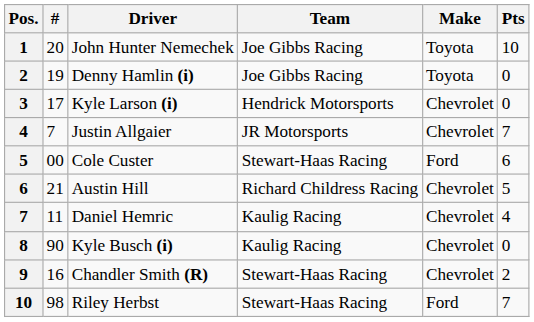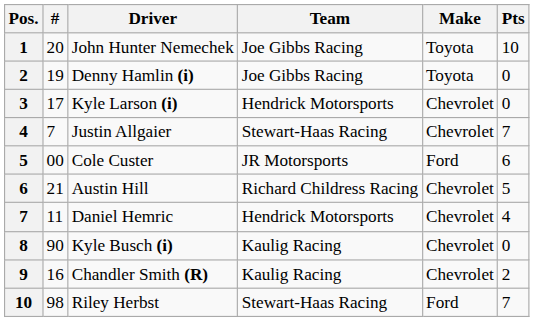Justin Allgaier | Team: JR Motorsports -> Stewart-Haas Racing
Cole Custer | Team: Stewart-Haas Racing -> JR Motorsports
Daniel Hemric | Team: Kaulig Racing -> Hendrick Motorsports
Chandler Smith (R) | Team: Stewart-Haas Racing -> Kaulig Racing
